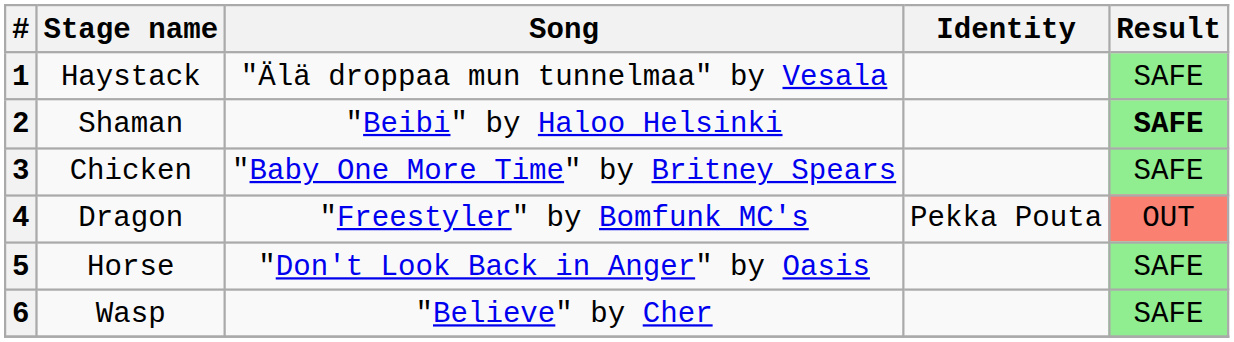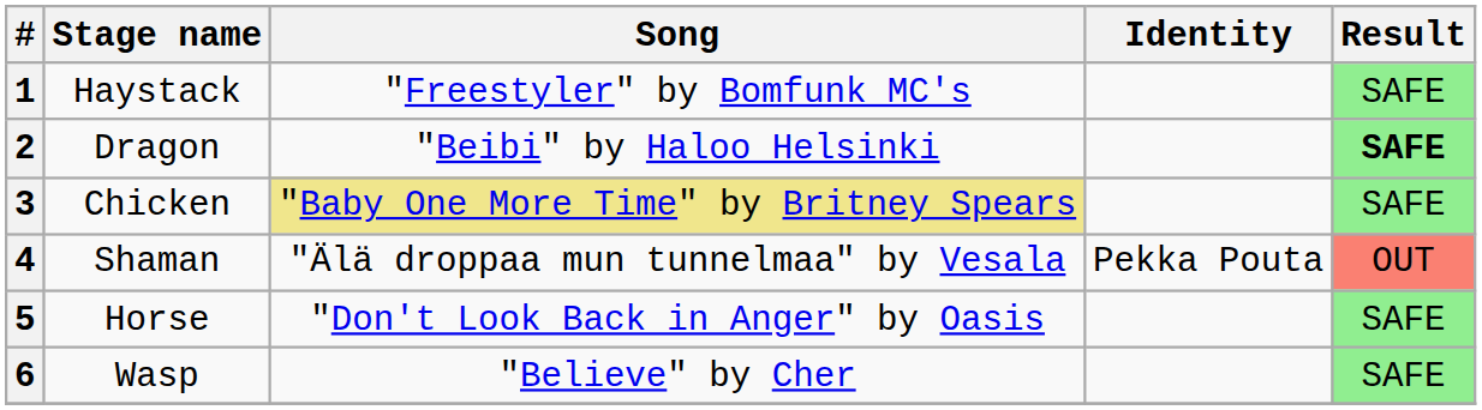1 | Song: "Älä droppaa mun tunnelmaa" by Vesala -> "Freestyler" by Bomfunk MC's
2 | Stage name: Shaman -> Dragon
3 | Song: no background -> khaki background
4 | Stage name: Dragon -> Shaman
4 | Song: "Freestyler" by Bomfunk MC's -> "Älä droppaa mun tunnelmaa" by Vesala
